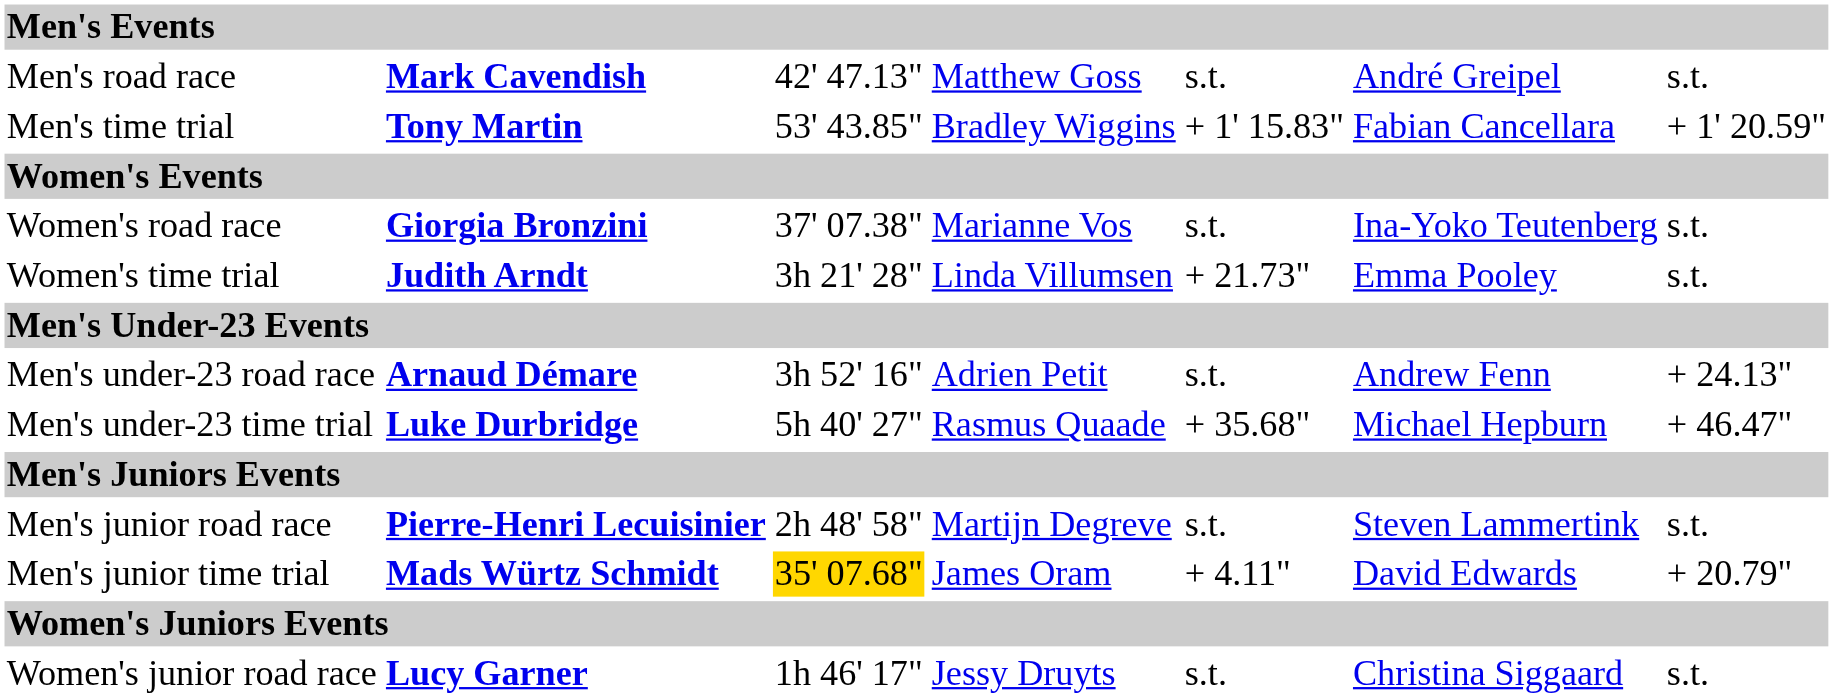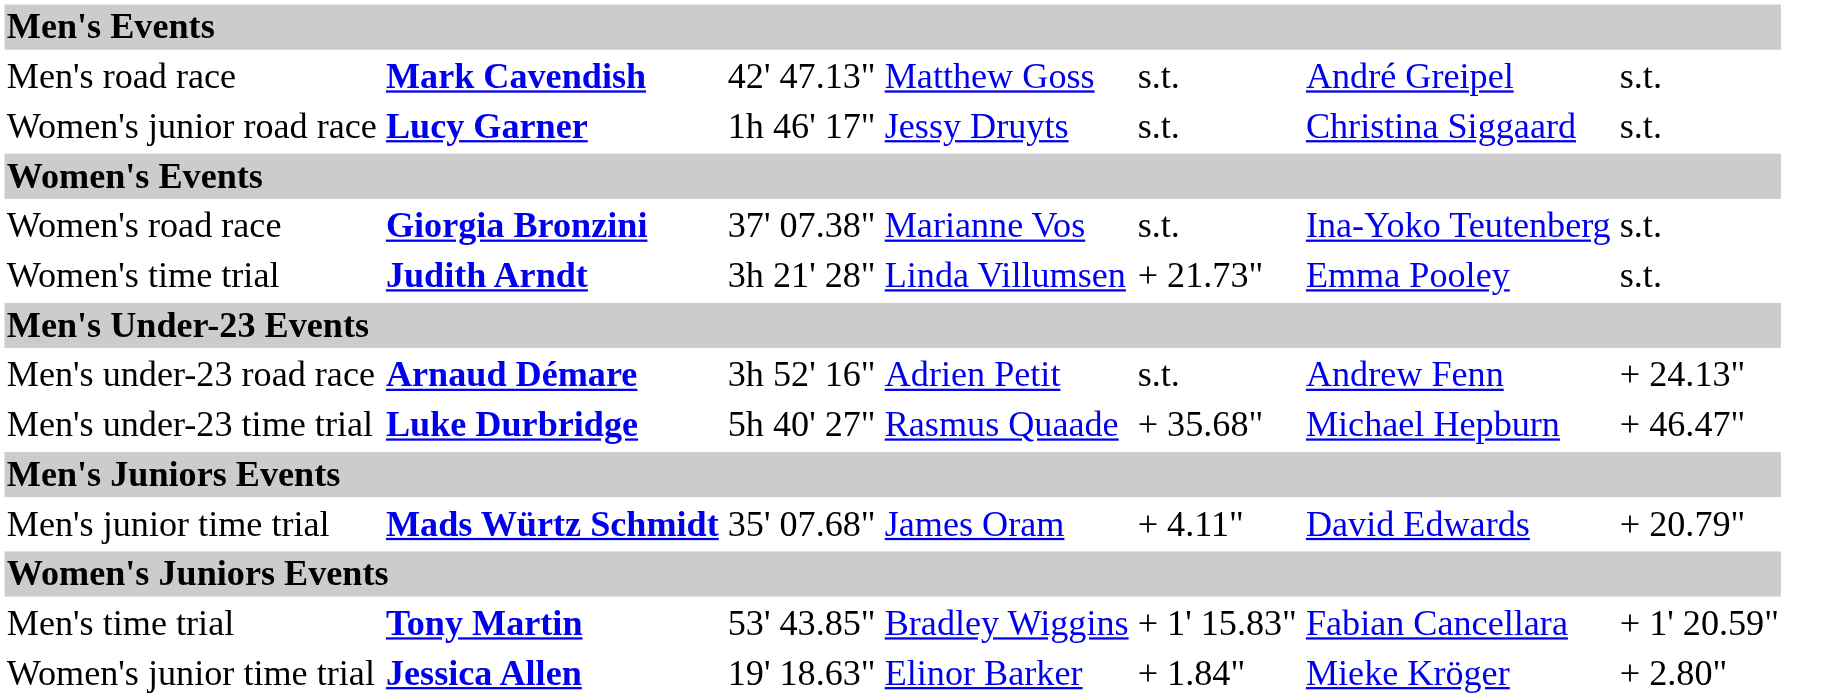rows swapped: Men's time trial <-> Women's junior road race
- row: Men's junior road race | Pierre-Henri Lecuisinier | 2h 48' 58" | Martijn Degreve | s.t. | Steven Lammertink | s.t.
Men's junior time trial | column 3: gold background -> no background
+ row: Women's junior time trial | Jessica Allen | 19' 18.63" | Elinor Barker | + 1.84" | Mieke Kröger | + 2.80"
